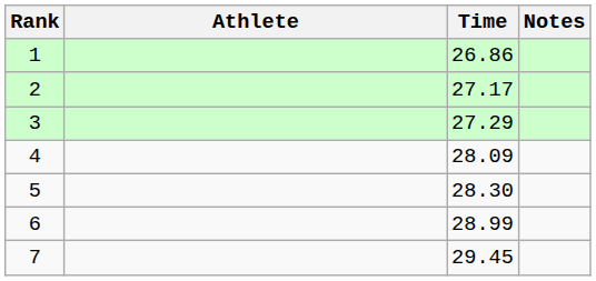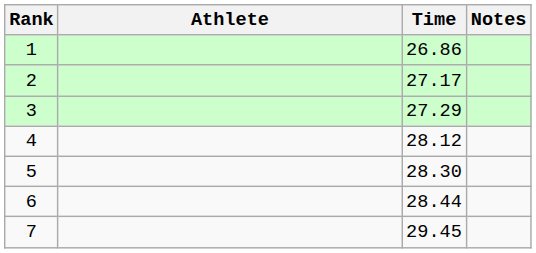4 | Time: 28.09 -> 28.12
6 | Time: 28.99 -> 28.44
